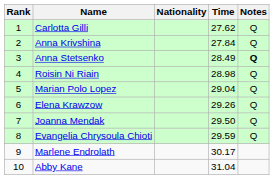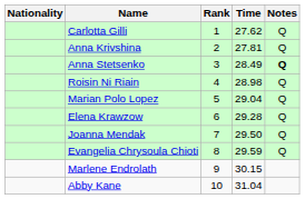columns swapped: Rank <-> Nationality
Anna Krivshina | Time: 27.84 -> 27.81
Elena Krawzow | Time: 29.26 -> 29.28
Marlene Endrolath | Time: 30.17 -> 30.15
